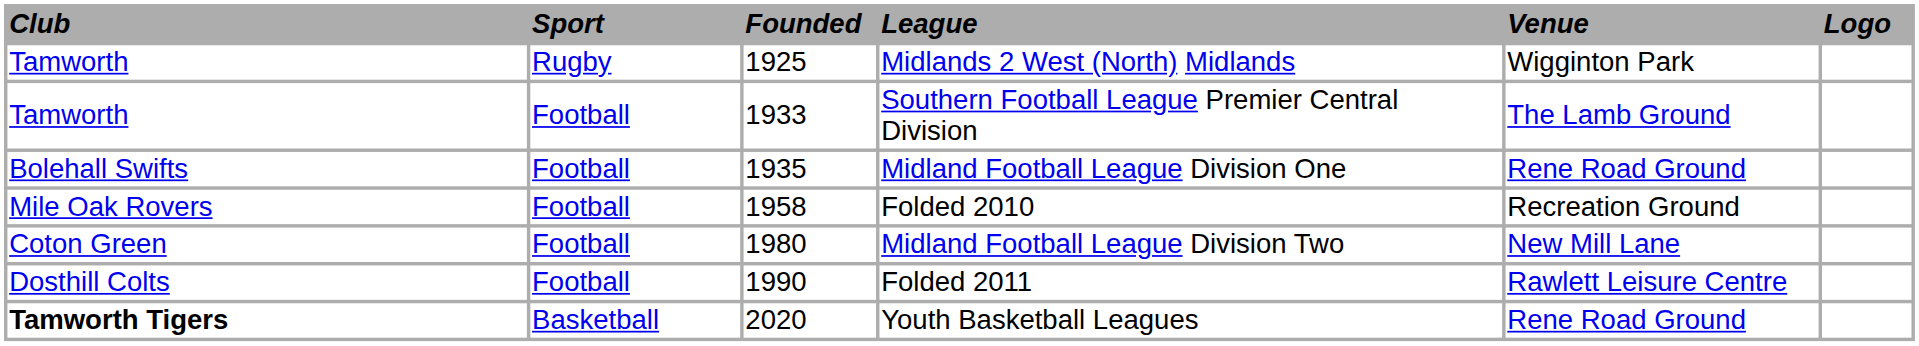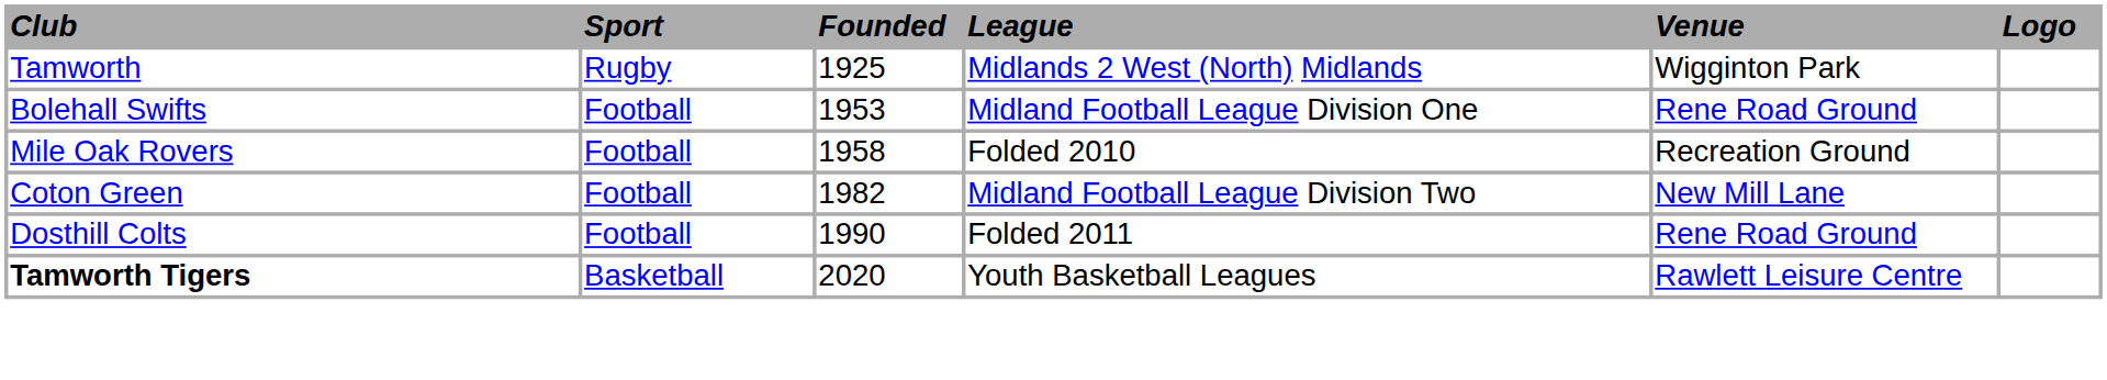- row: Tamworth | Football | 1933 | Southern Football League Premier Central Division | The Lamb Ground
Midland Football League Division One | column 3: 1935 -> 1953
Midland Football League Division Two | column 3: 1980 -> 1982
Folded 2011 | column 5: Rawlett Leisure Centre -> Rene Road Ground
Youth Basketball Leagues | column 5: Rene Road Ground -> Rawlett Leisure Centre
